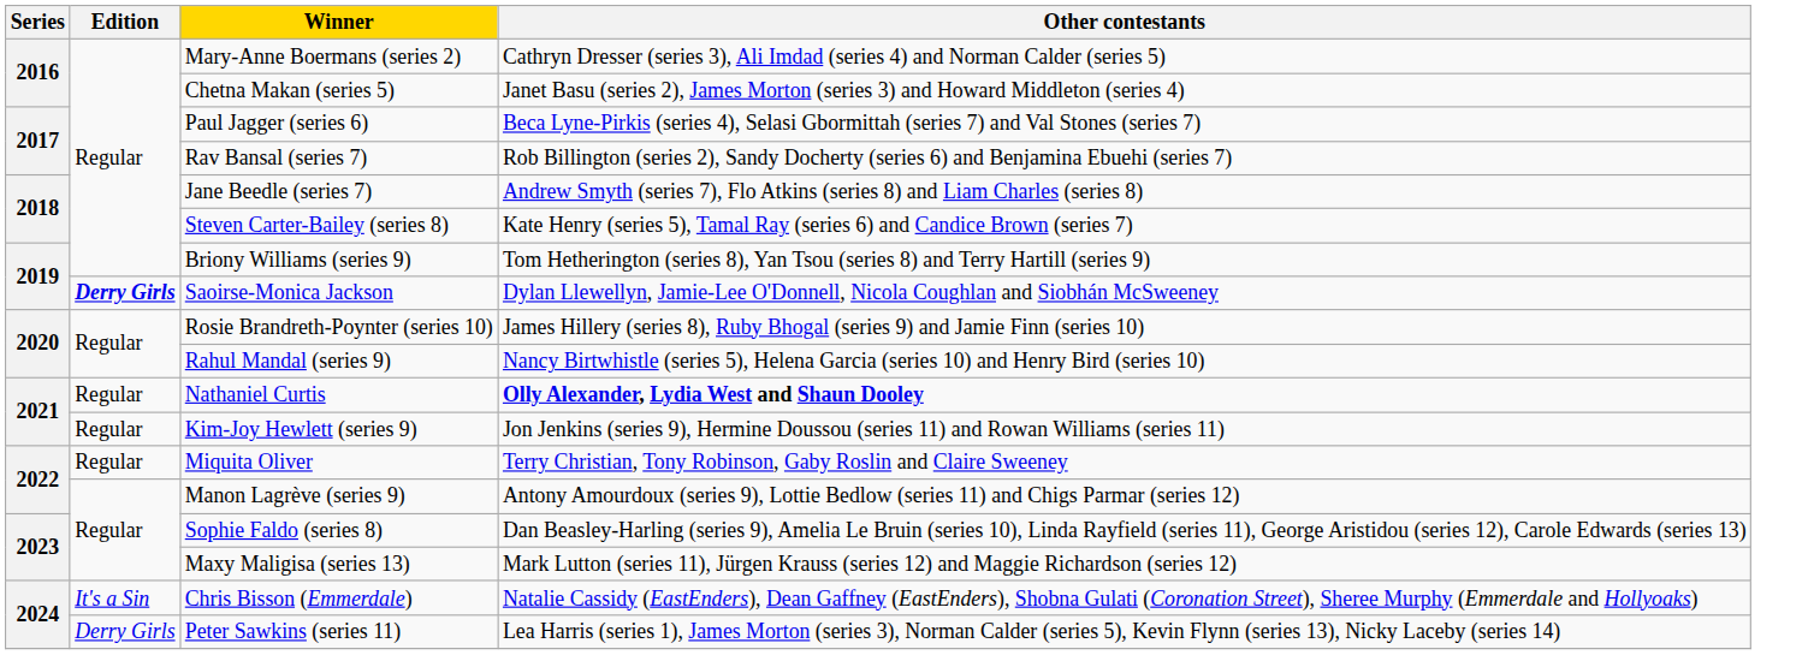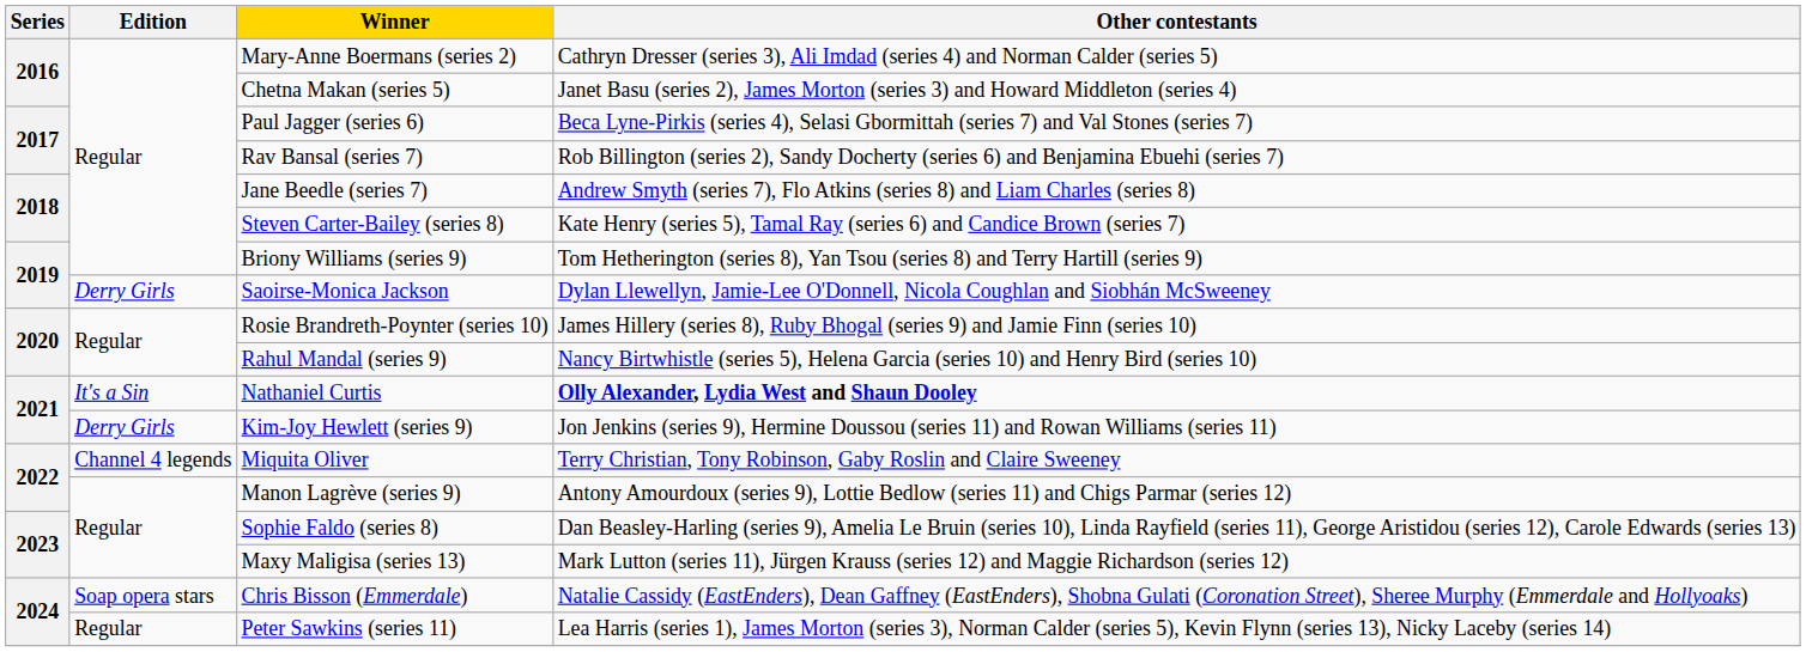Saoirse-Monica Jackson | Edition: bold -> normal
Nathaniel Curtis | Edition: Regular -> It's a Sin
Kim-Joy Hewlett (series 9) | Edition: Regular -> Derry Girls
Miquita Oliver | Edition: Regular -> Channel 4 legends
Chris Bisson (Emmerdale) | Edition: It's a Sin -> Soap opera stars
Peter Sawkins (series 11) | Edition: Derry Girls -> Regular
